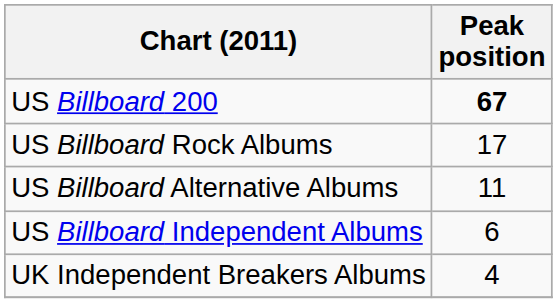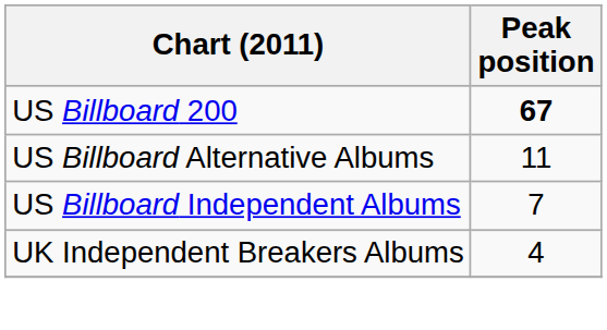- row: US Billboard Rock Albums | 17
US Billboard Independent Albums | Peak position: 6 -> 7
